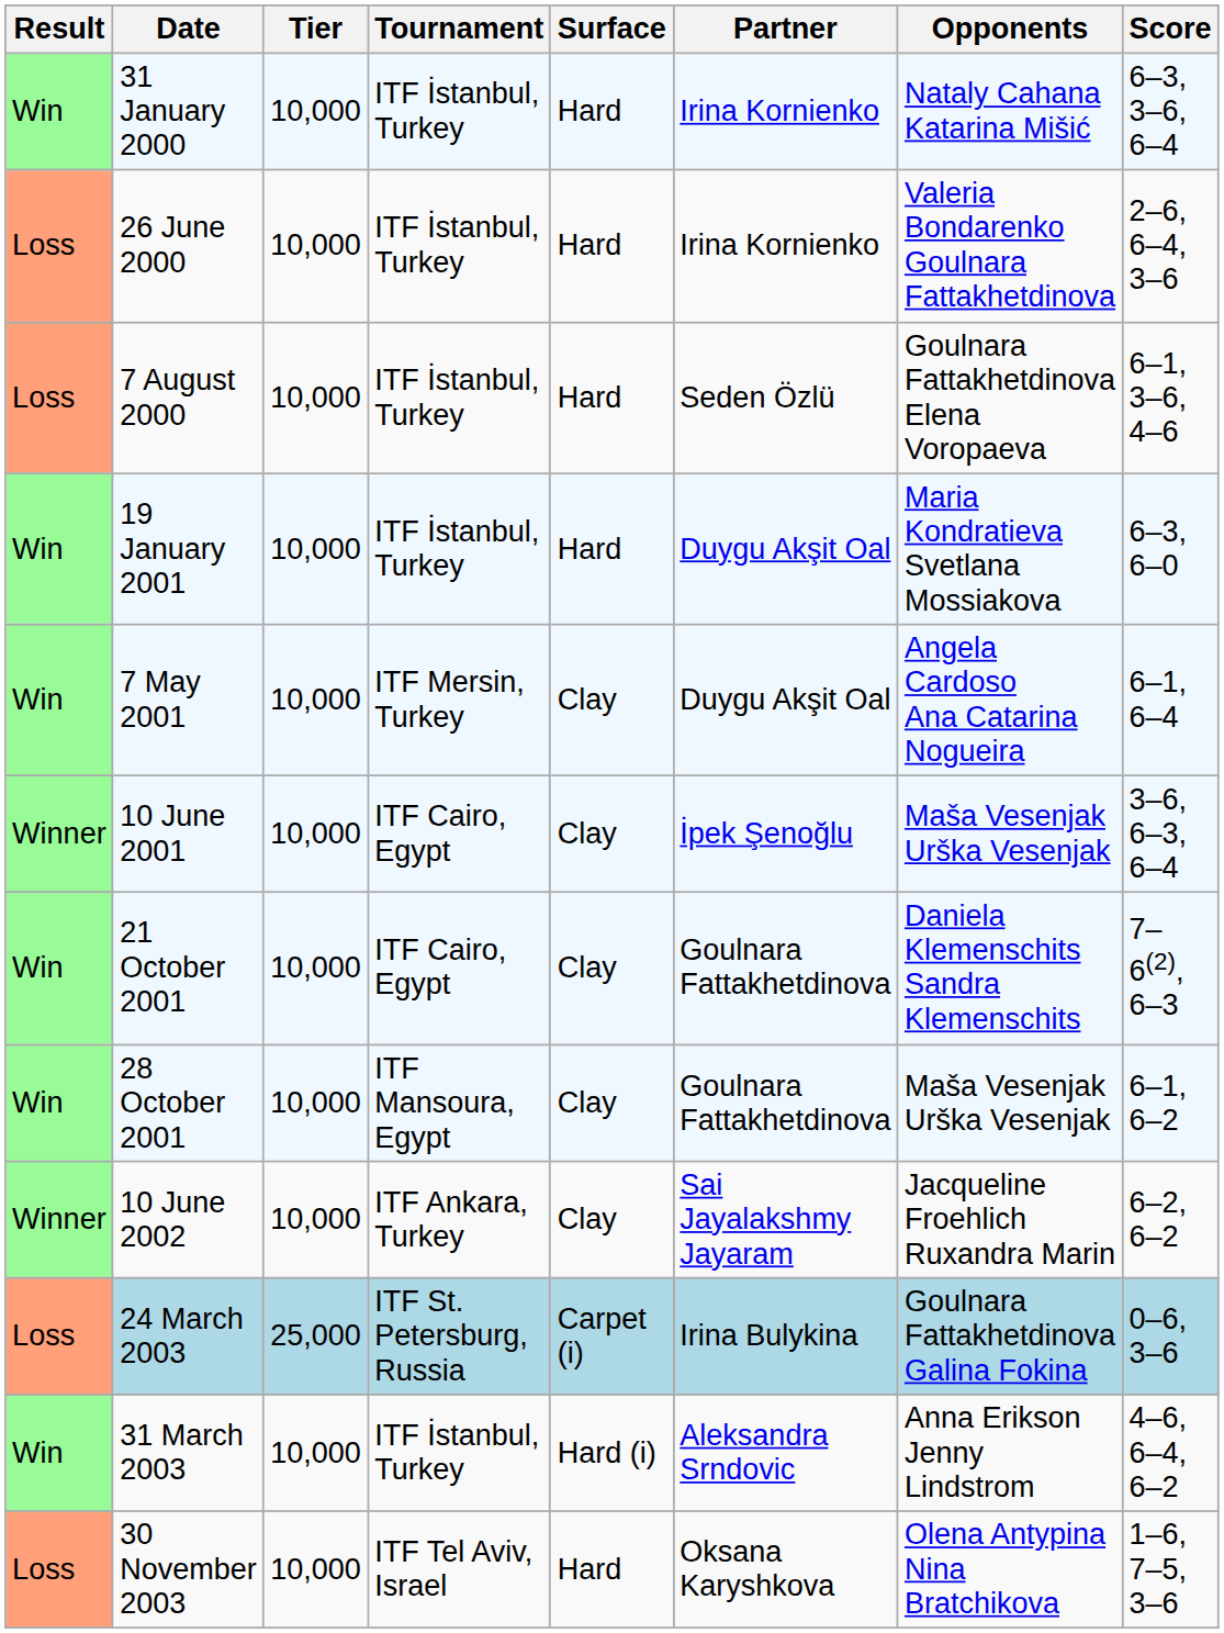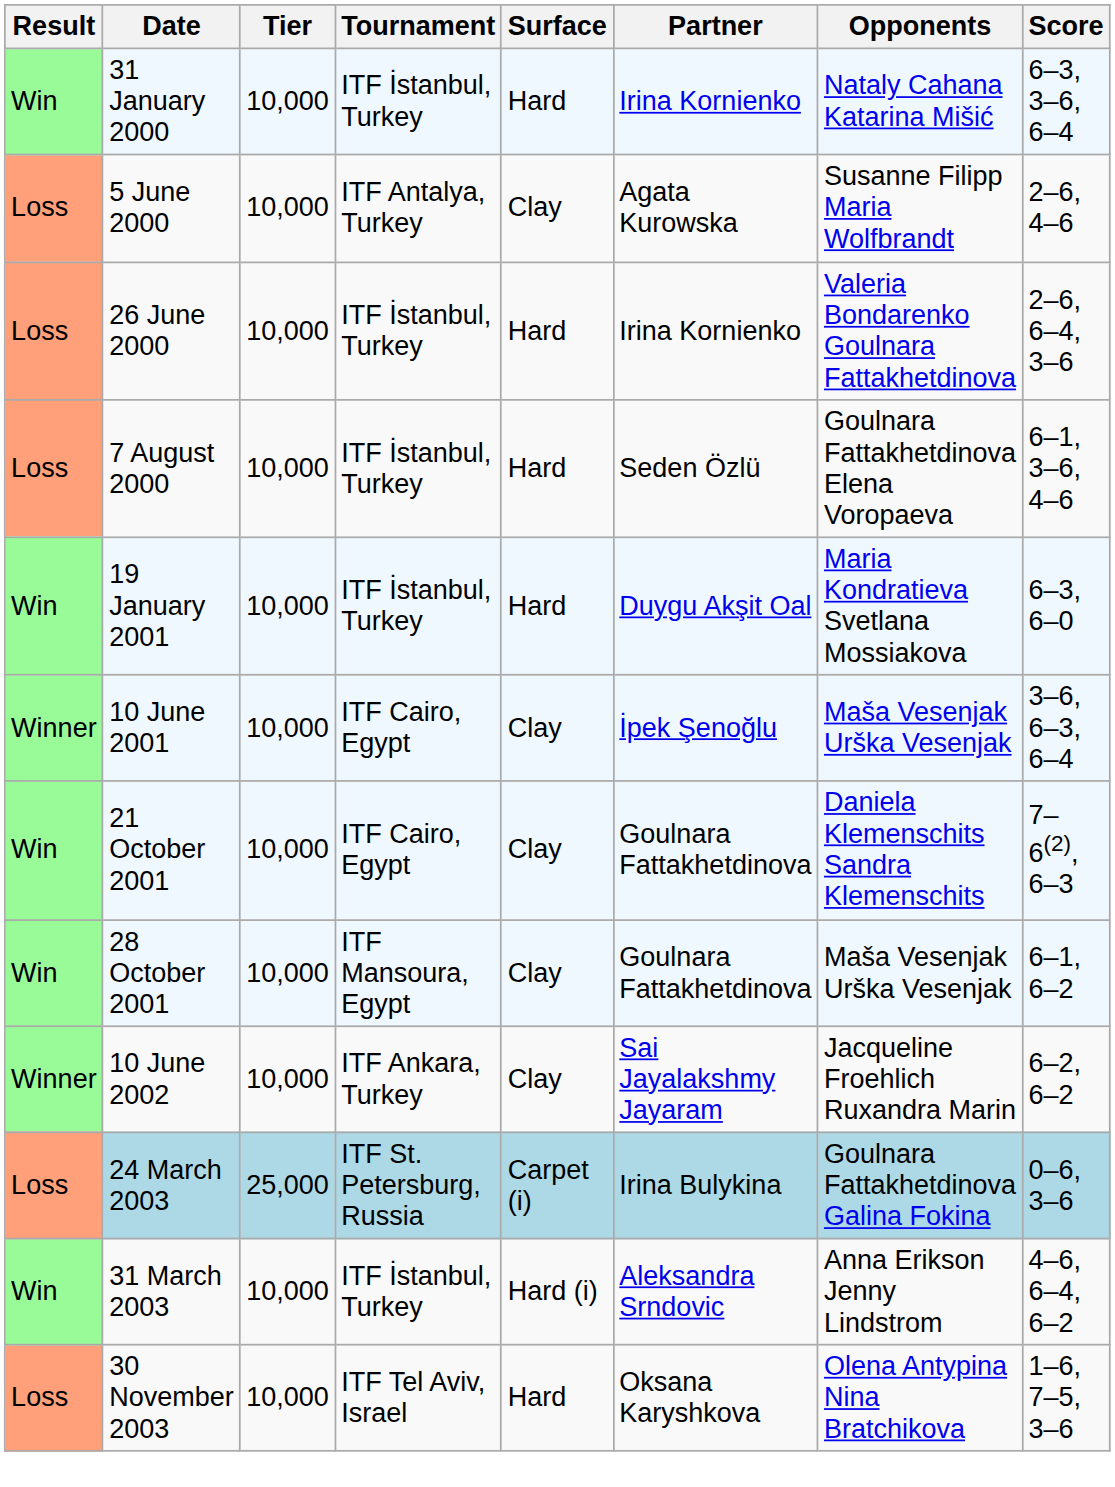+ row: Loss | 5 June 2000 | 10,000 | ITF Antalya, Turkey | Clay | Agata Kurowska | Susanne Filipp Maria Wolfbrandt | 2–6, 4–6
- row: Win | 7 May 2001 | 10,000 | ITF Mersin, Turkey | Clay | Duygu Akşit Oal | Angela Cardoso Ana Catarina Nogueira | 6–1, 6–4
